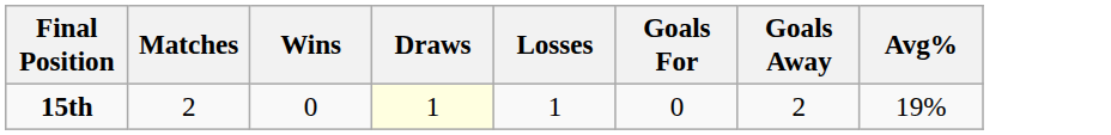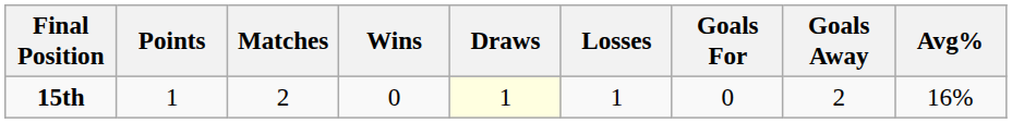+ column: Points | 1
15th | Avg%: 19% -> 16%
